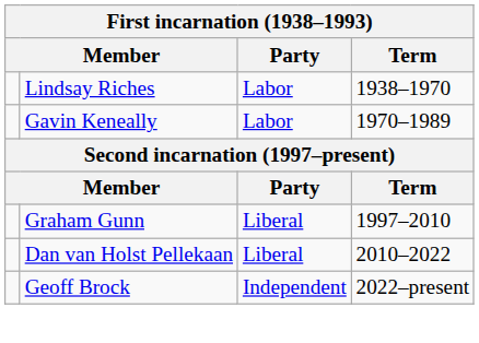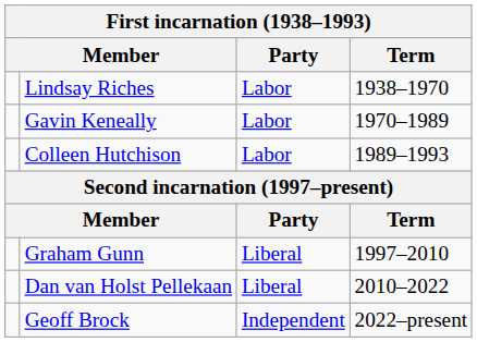+ row: Colleen Hutchison | Labor | 1989–1993
